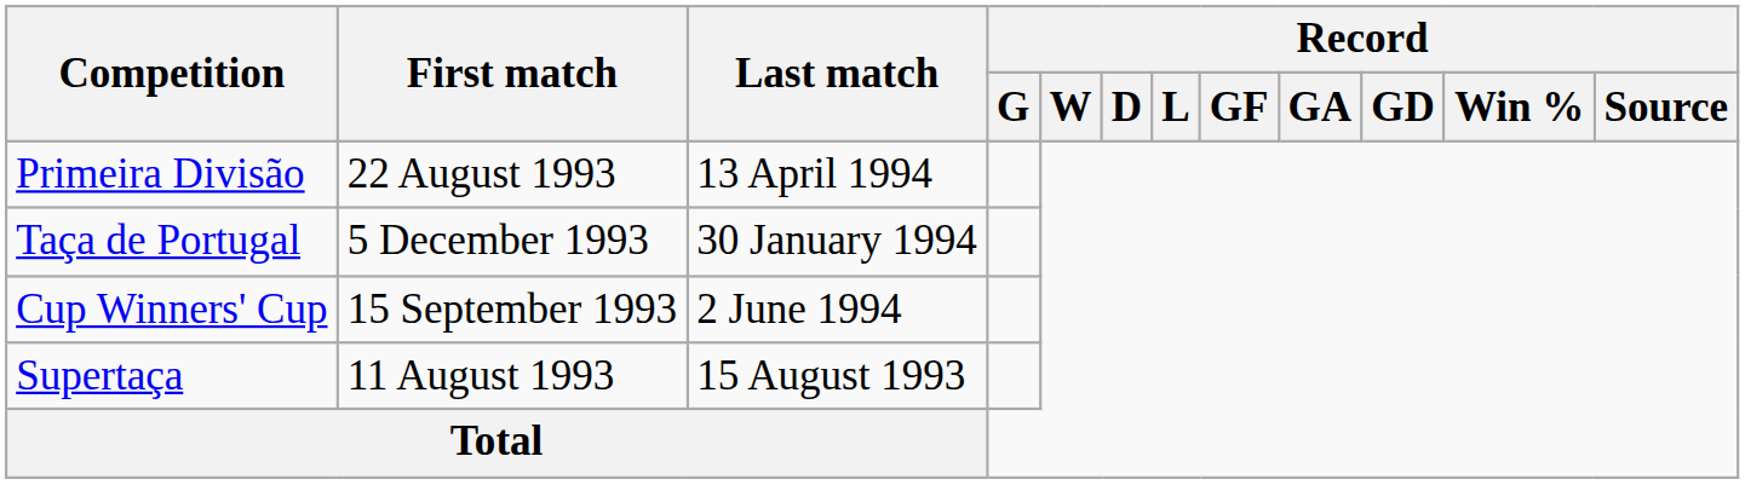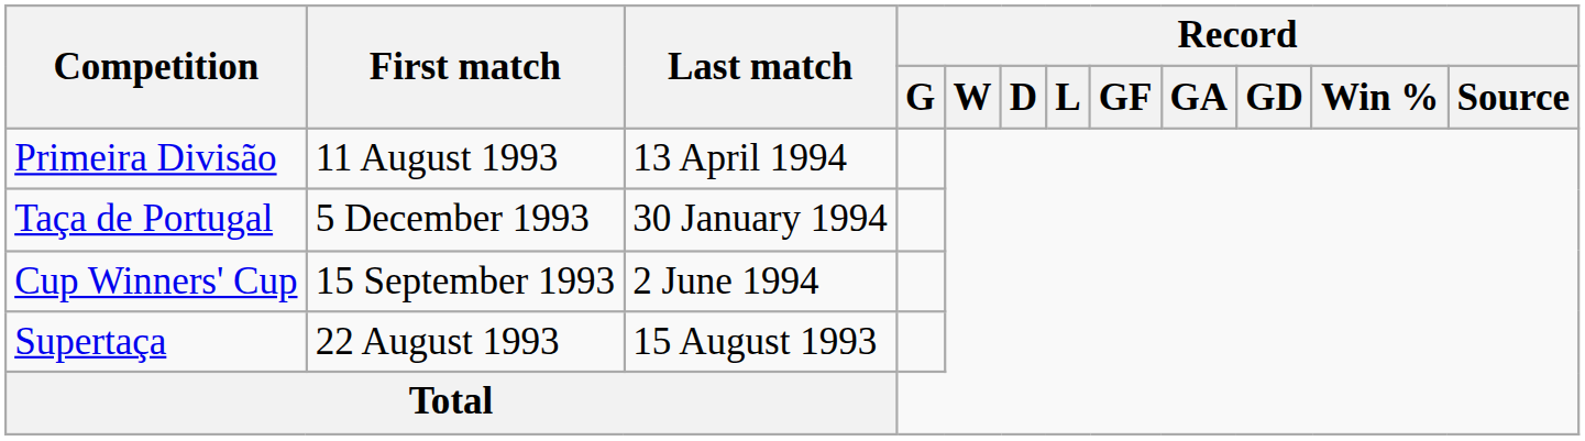Primeira Divisão | First match: 22 August 1993 -> 11 August 1993
Supertaça | First match: 11 August 1993 -> 22 August 1993
